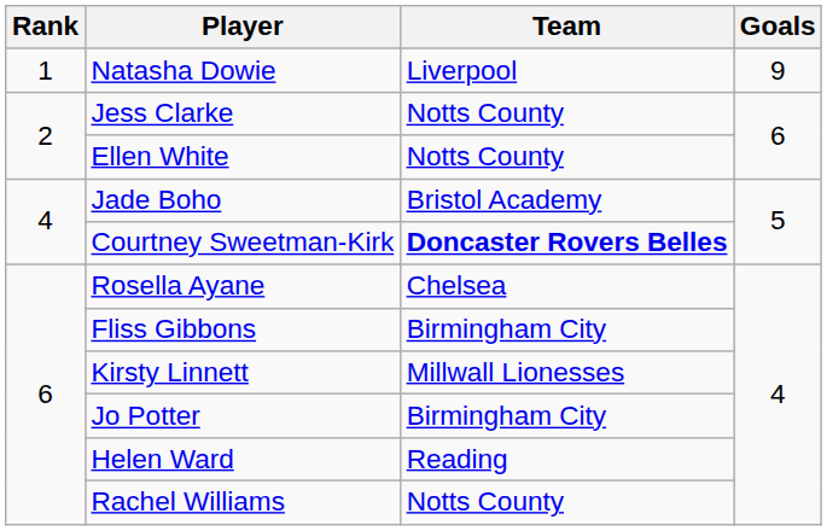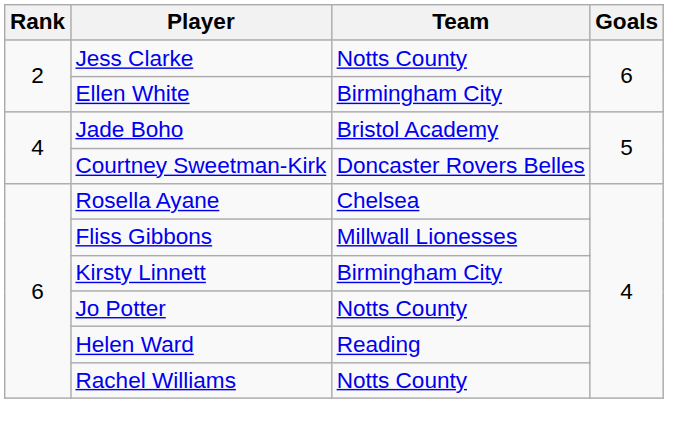- row: 1 | Natasha Dowie | Liverpool | 9
Ellen White | Team: Notts County -> Birmingham City
Courtney Sweetman-Kirk | Team: bold -> normal
Fliss Gibbons | Team: Birmingham City -> Millwall Lionesses
Kirsty Linnett | Team: Millwall Lionesses -> Birmingham City
Jo Potter | Team: Birmingham City -> Notts County
